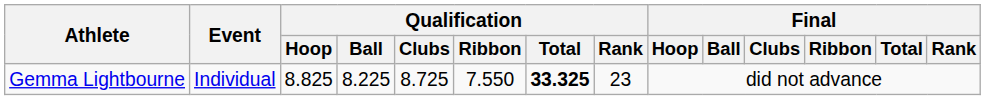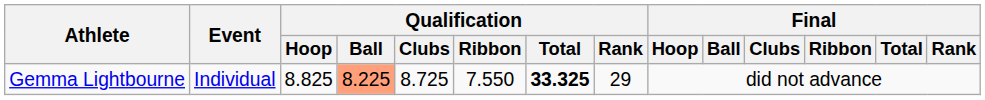Gemma Lightbourne | Qualification / Ball: no background -> lightsalmon background
Gemma Lightbourne | Qualification / Rank: 23 -> 29
